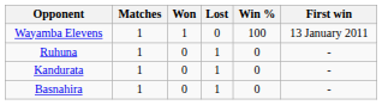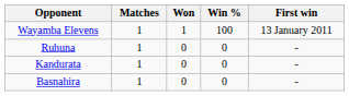- column: Lost | 0 | 1 | 1 | 1
